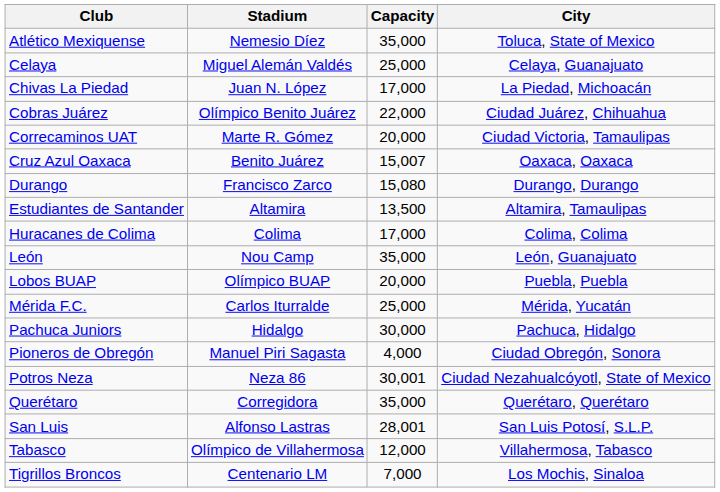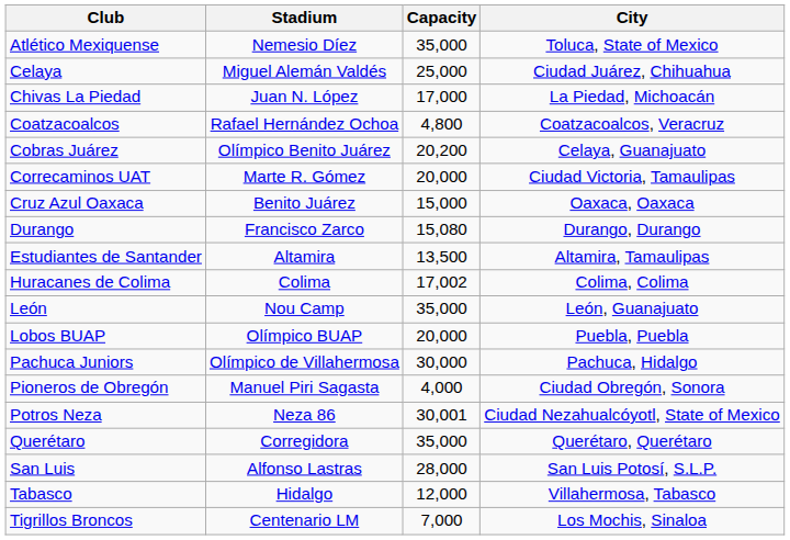Celaya | City: Celaya, Guanajuato -> Ciudad Juárez, Chihuahua
+ row: Coatzacoalcos | Rafael Hernández Ochoa | 4,800 | Coatzacoalcos, Veracruz
Cobras Juárez | Capacity: 22,000 -> 20,200
Cobras Juárez | City: Ciudad Juárez, Chihuahua -> Celaya, Guanajuato
Cruz Azul Oaxaca | Capacity: 15,007 -> 15,000
Huracanes de Colima | Capacity: 17,000 -> 17,002
- row: Mérida F.C. | Carlos Iturralde | 25,000 | Mérida, Yucatán
Pachuca Juniors | Stadium: Hidalgo -> Olímpico de Villahermosa
San Luis | Capacity: 28,001 -> 28,000
Tabasco | Stadium: Olímpico de Villahermosa -> Hidalgo
